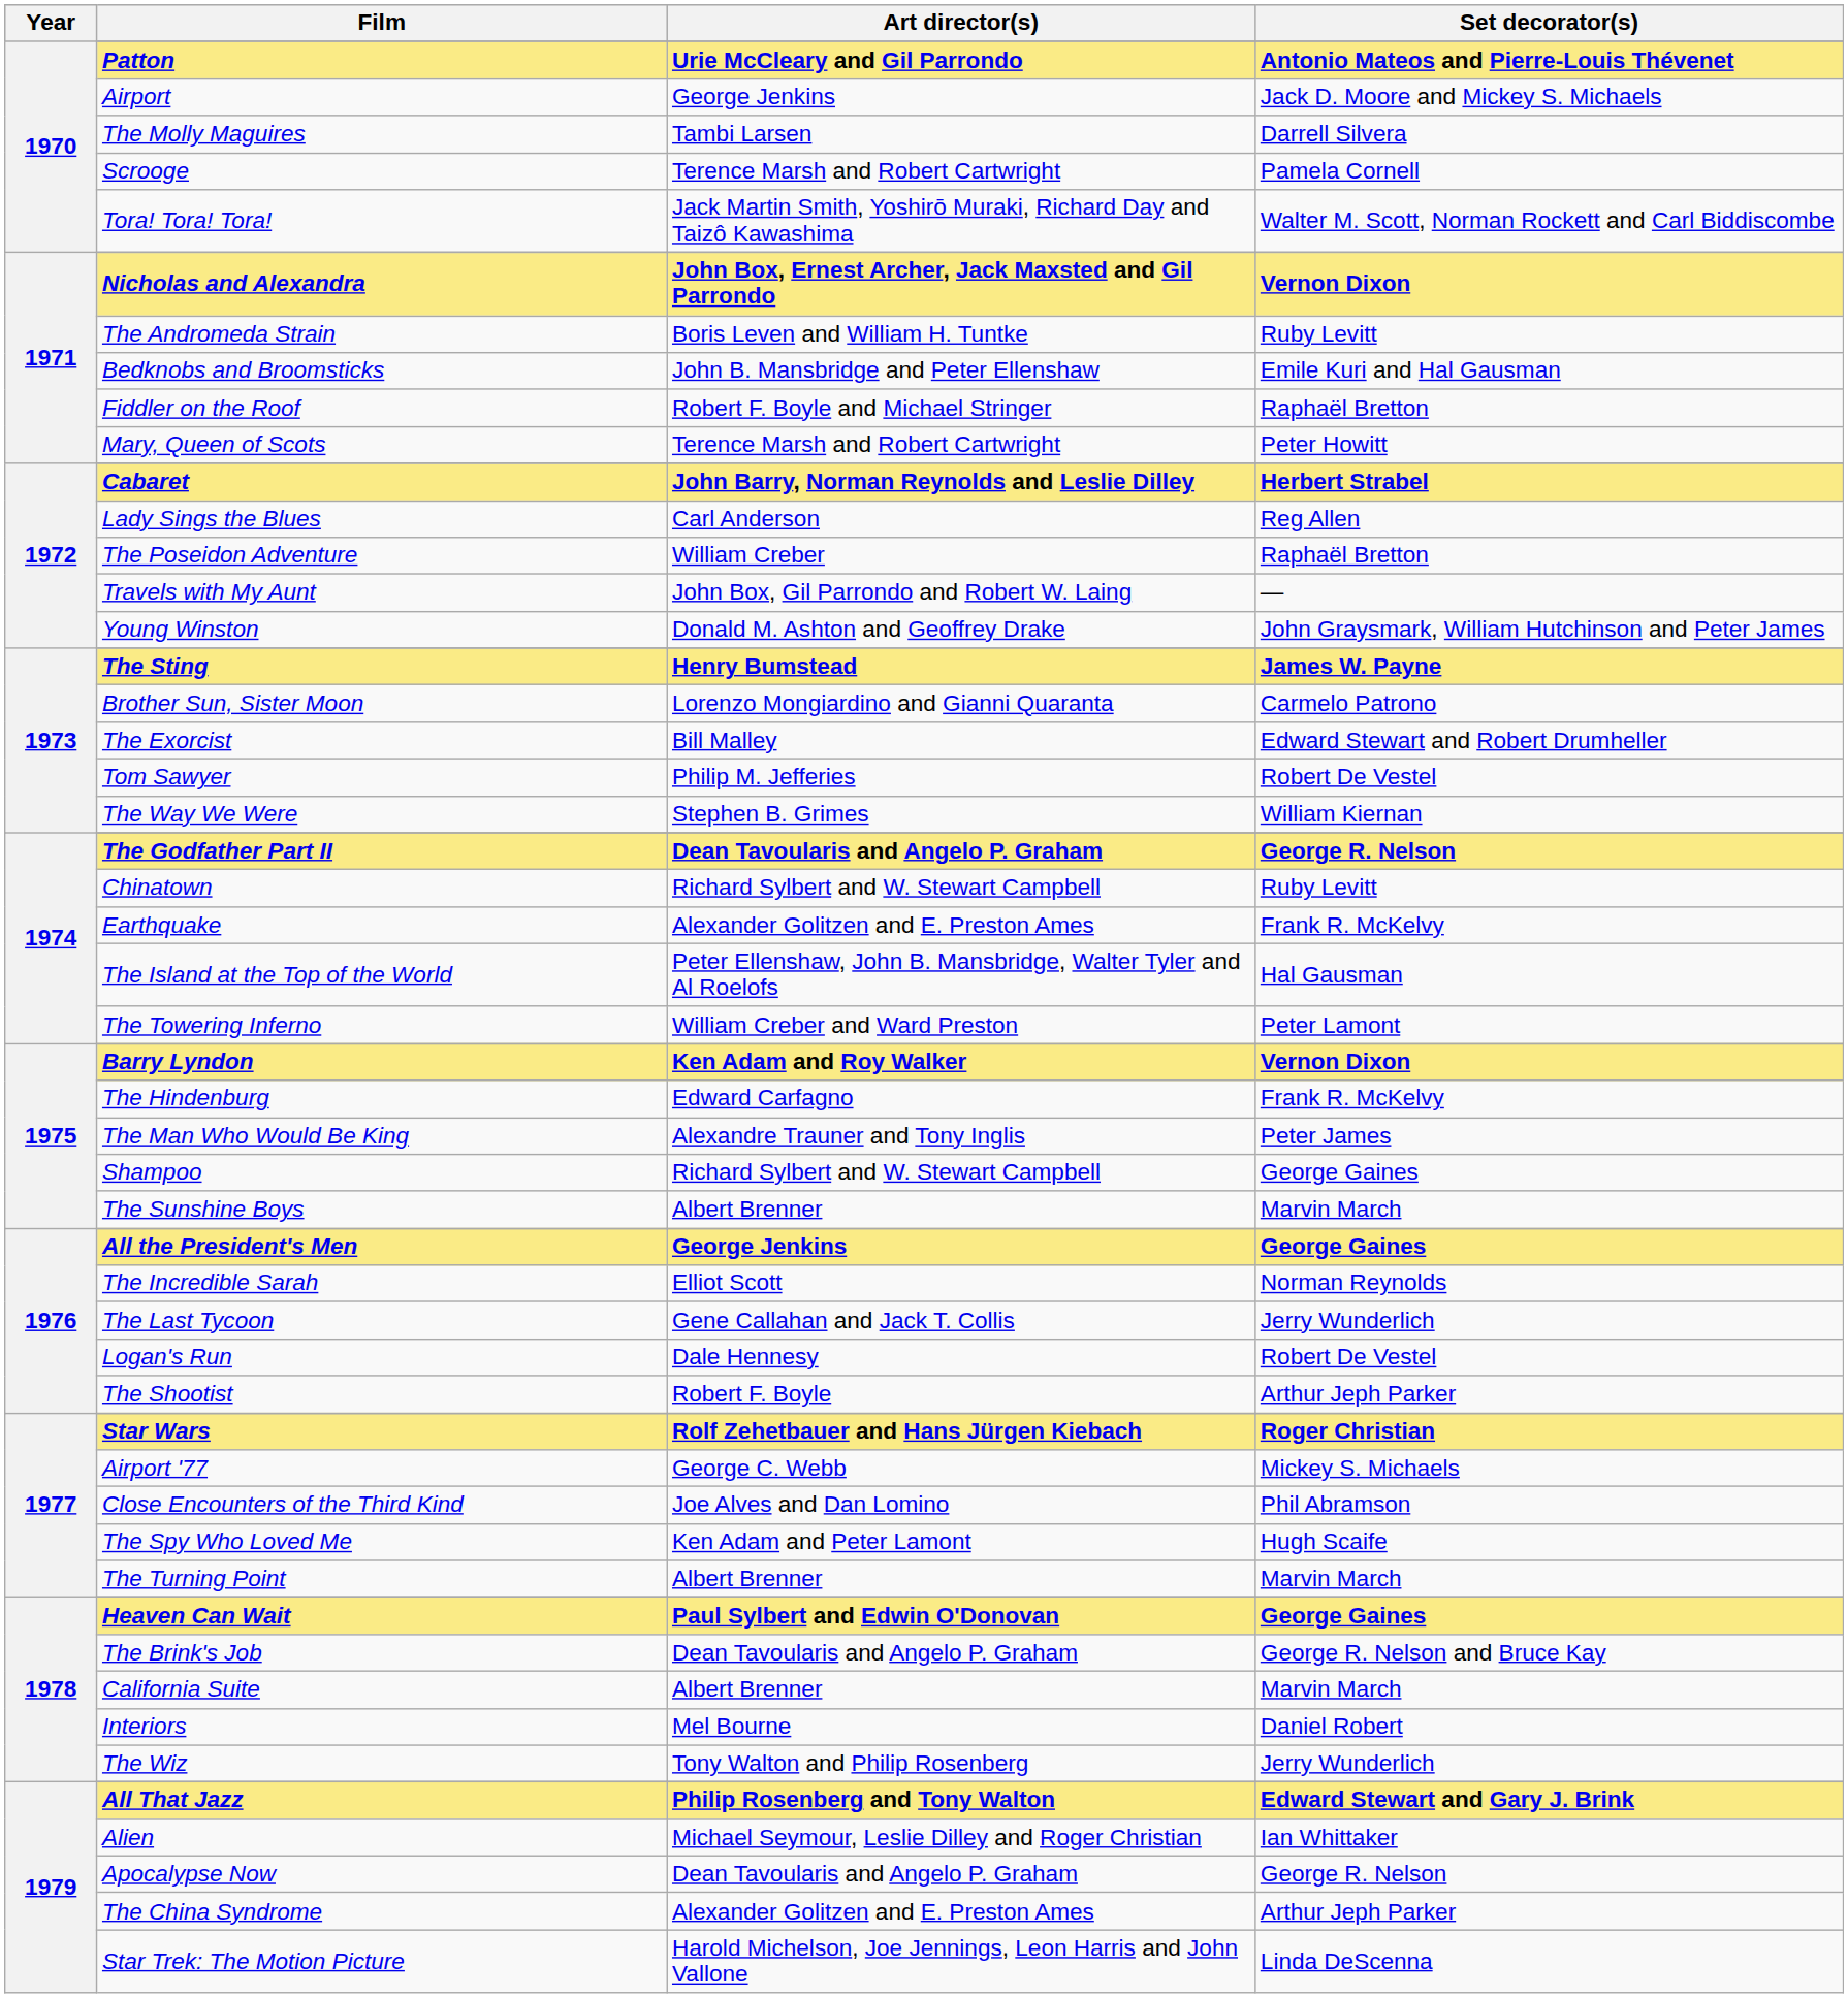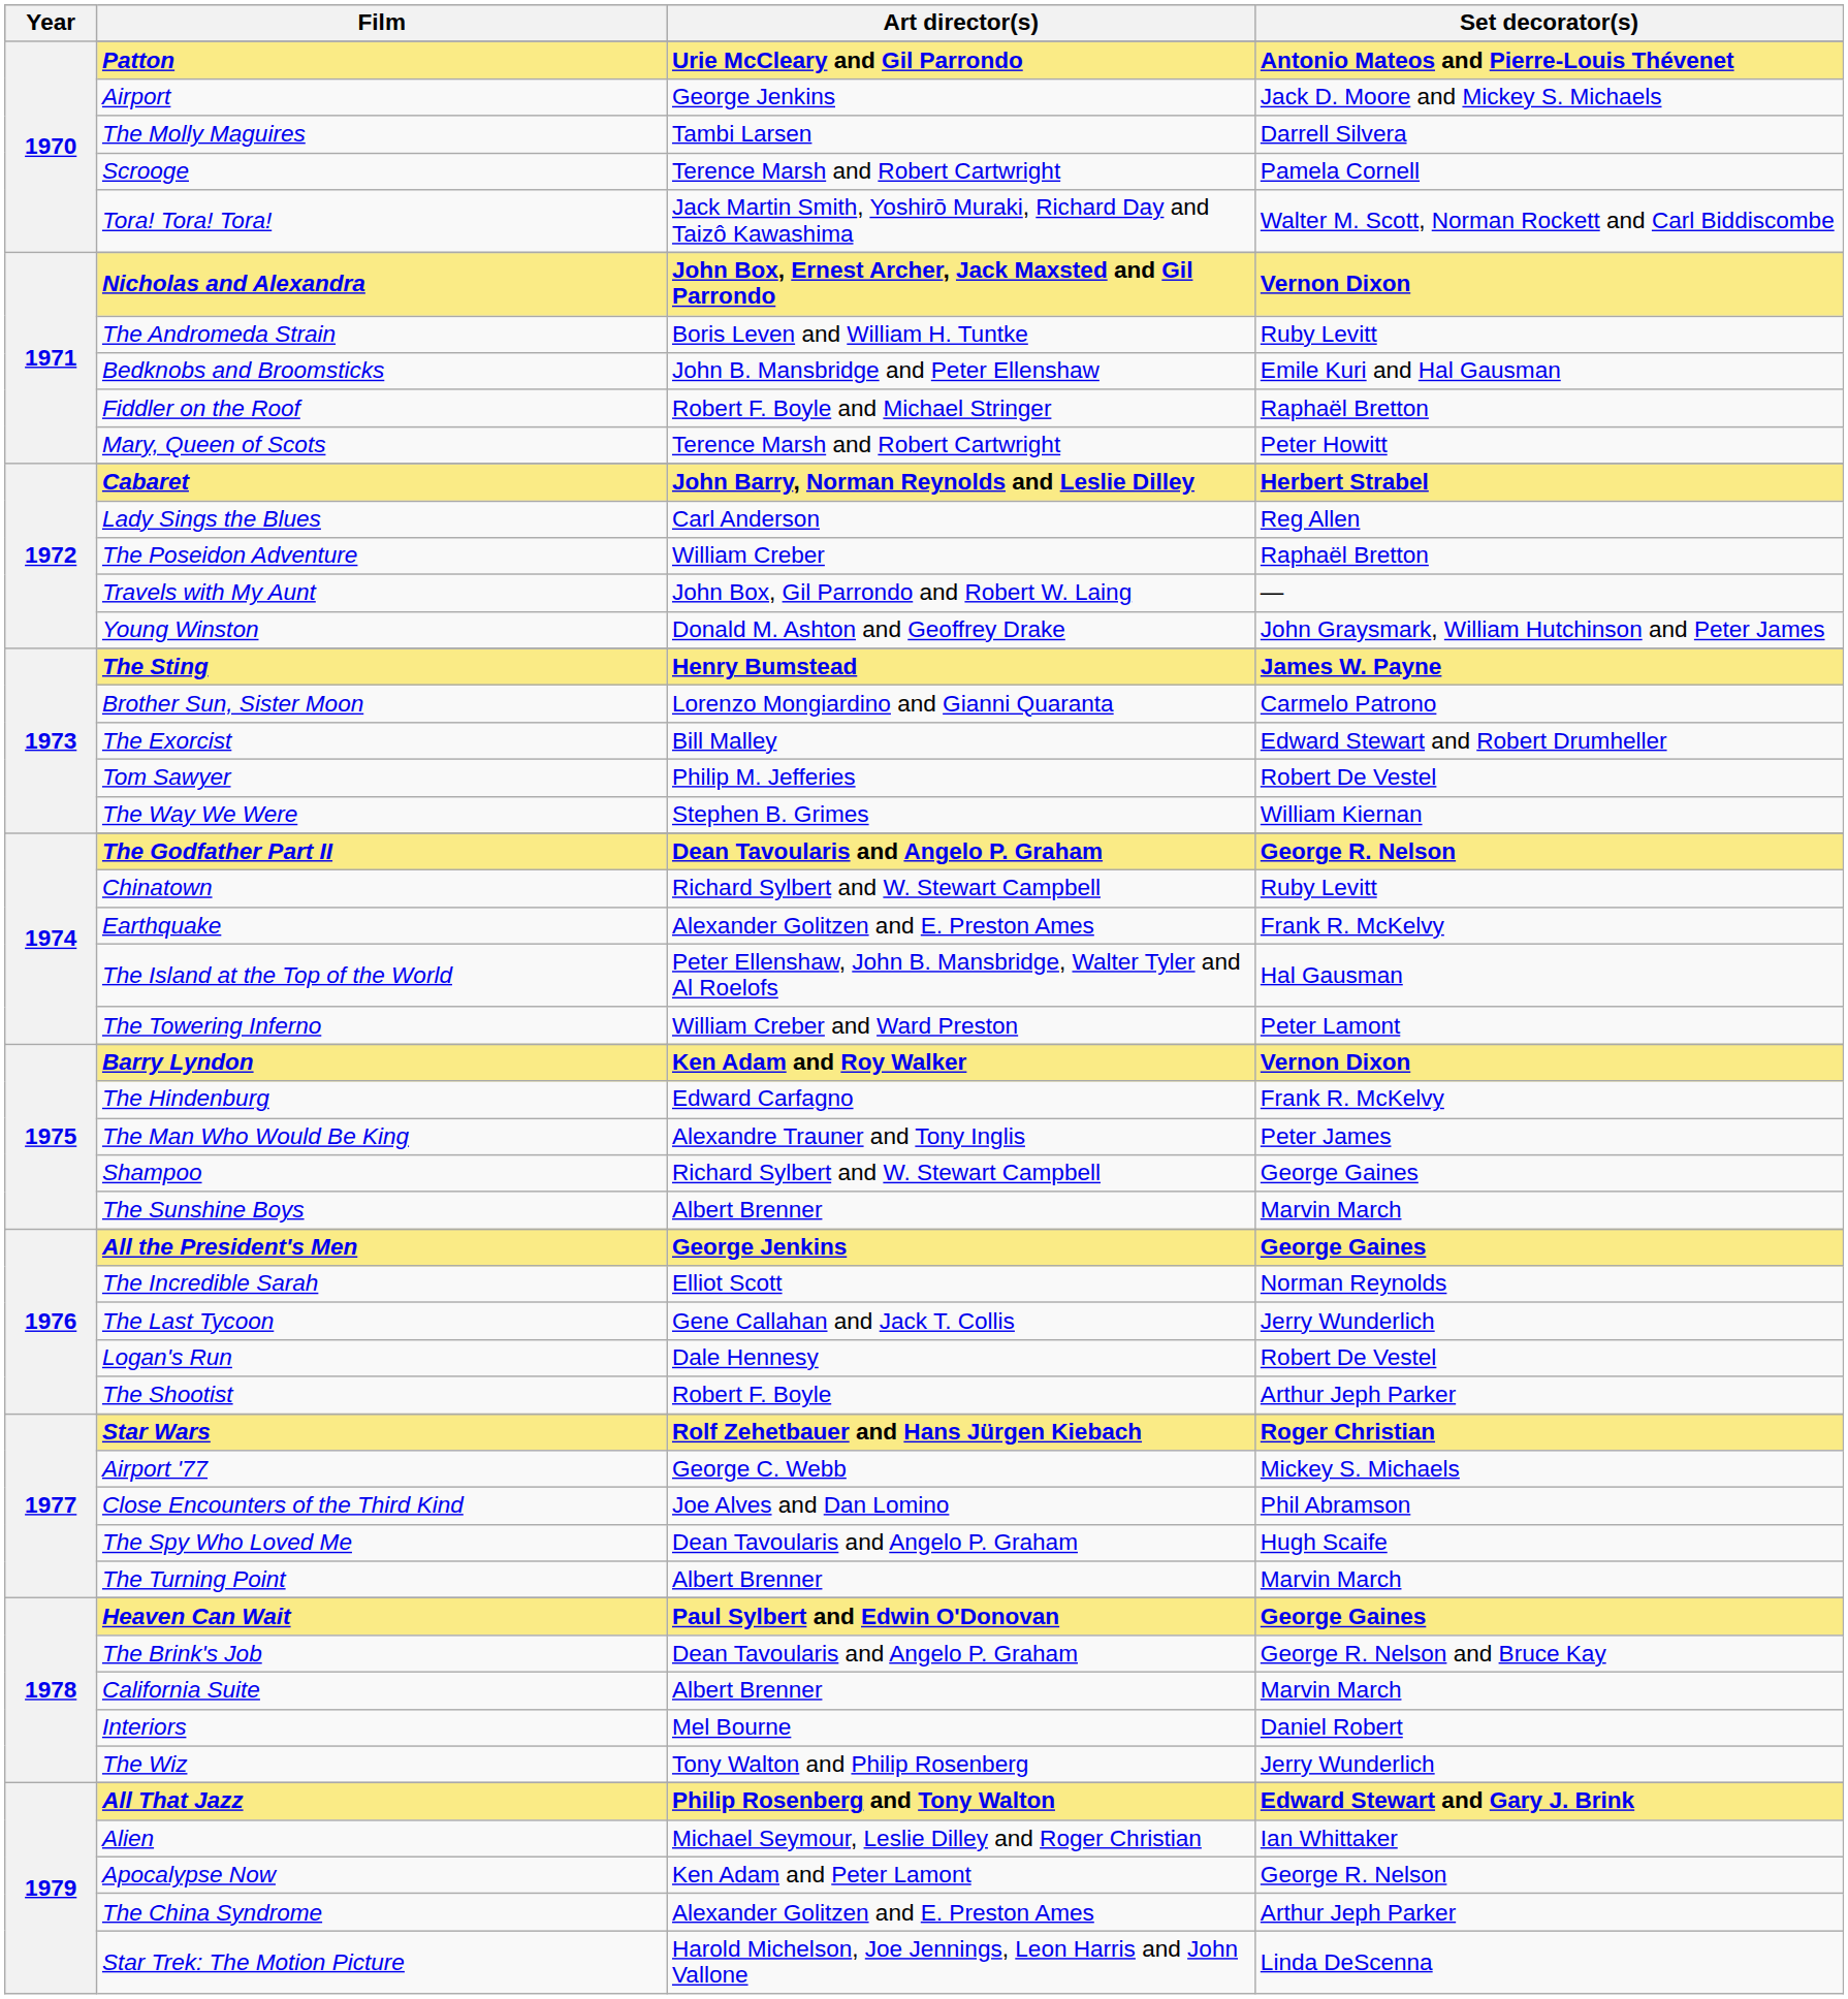The Spy Who Loved Me | Art director(s): Ken Adam and Peter Lamont -> Dean Tavoularis and Angelo P. Graham
Apocalypse Now | Art director(s): Dean Tavoularis and Angelo P. Graham -> Ken Adam and Peter Lamont
